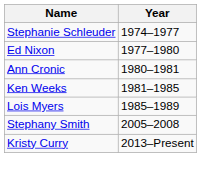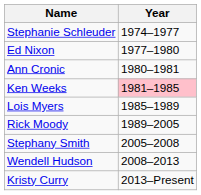Ken Weeks | Year: no background -> pink background
+ row: Rick Moody | 1989–2005
+ row: Wendell Hudson | 2008–2013
